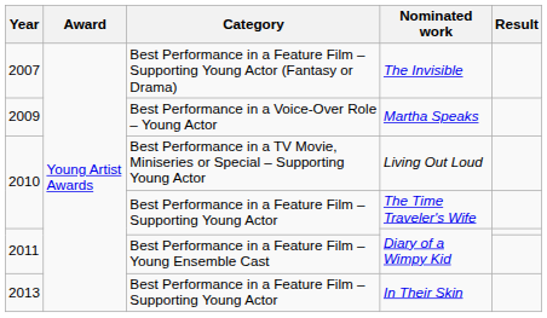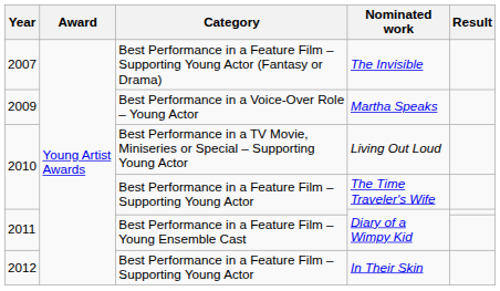In Their Skin | Year: 2013 -> 2012
